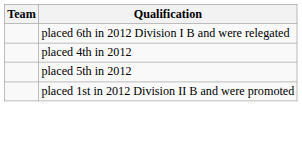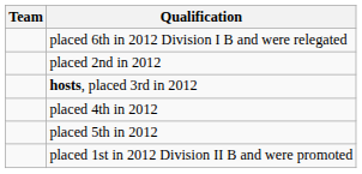+ row: placed 2nd in 2012
+ row: hosts, placed 3rd in 2012
